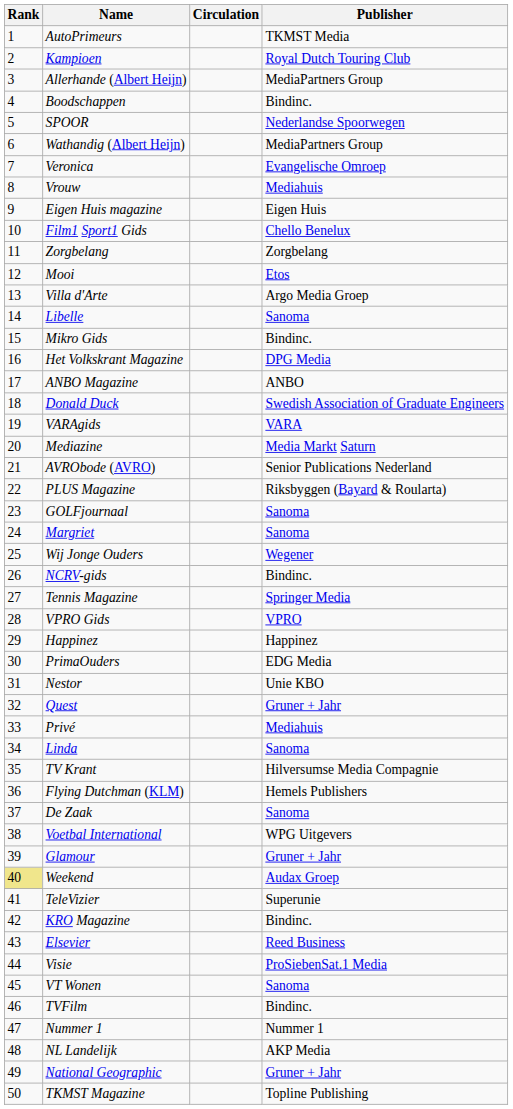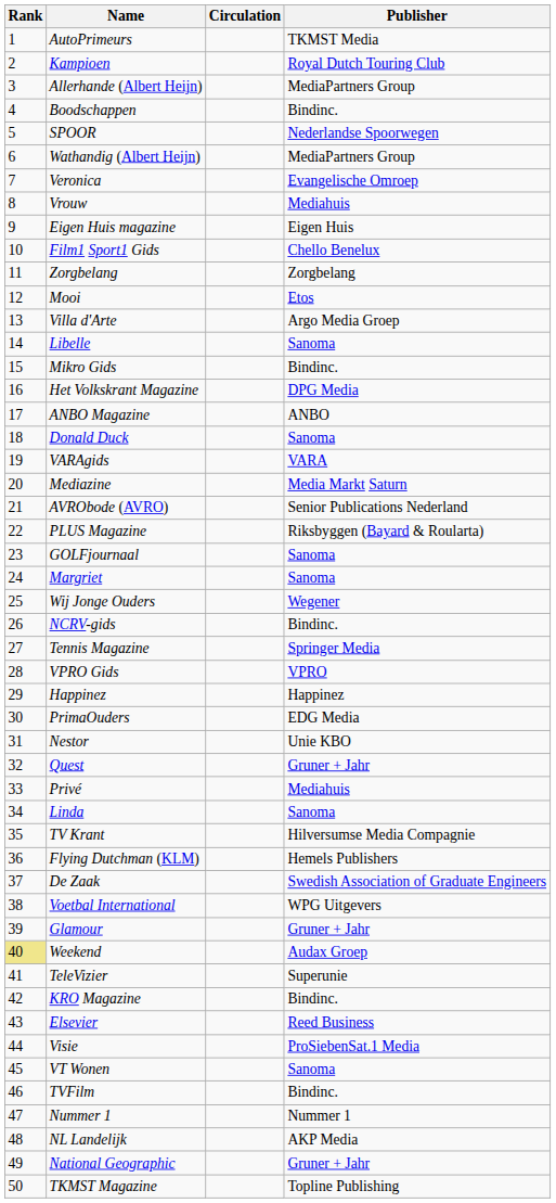Donald Duck | Publisher: Swedish Association of Graduate Engineers -> Sanoma
De Zaak | Publisher: Sanoma -> Swedish Association of Graduate Engineers
